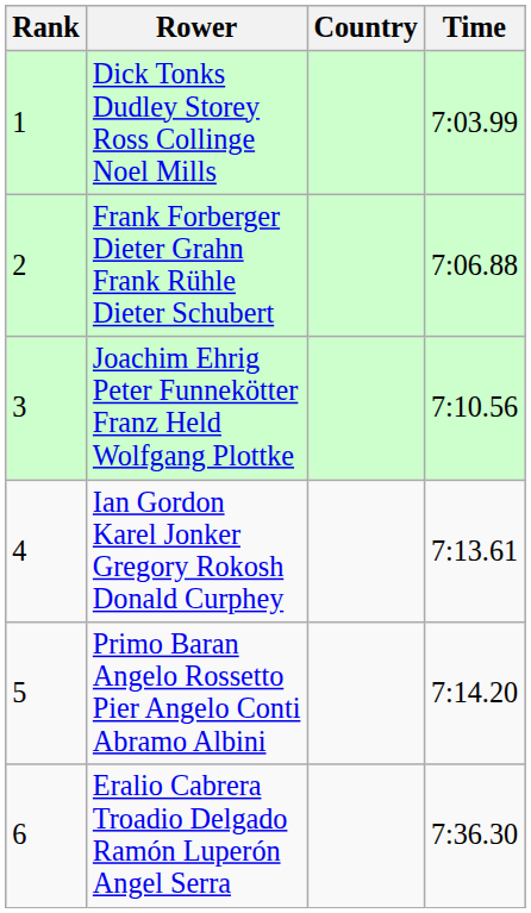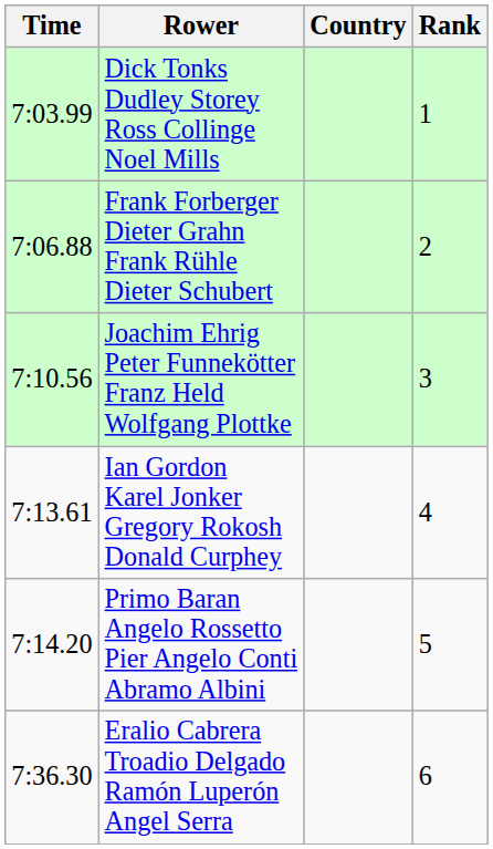columns swapped: Rank <-> Time
